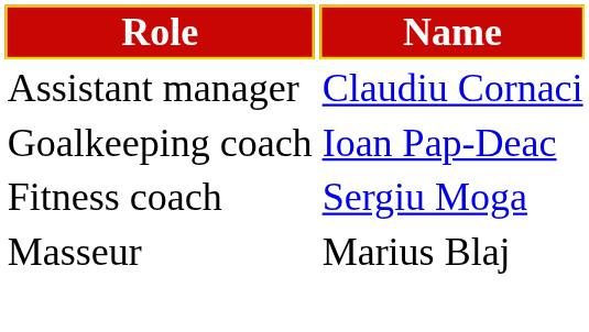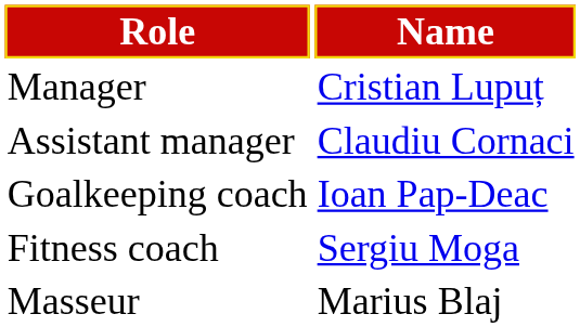+ row: Manager | Cristian Lupuț
